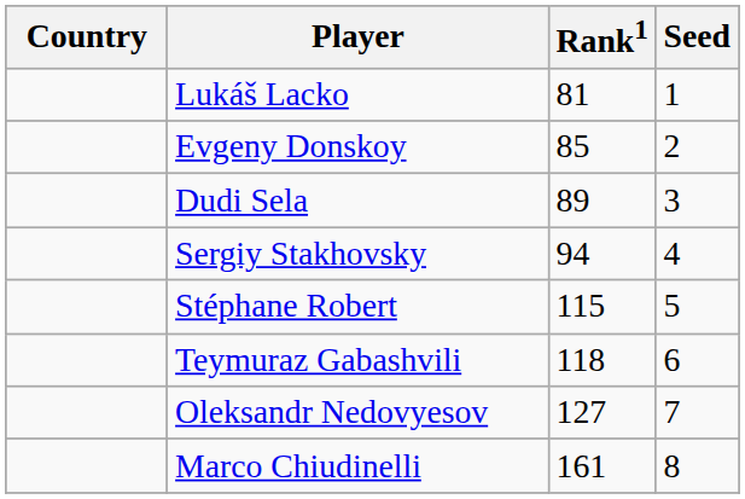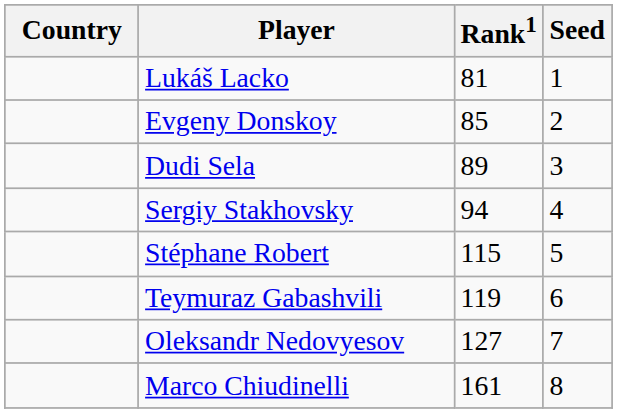Teymuraz Gabashvili | Rank1: 118 -> 119
